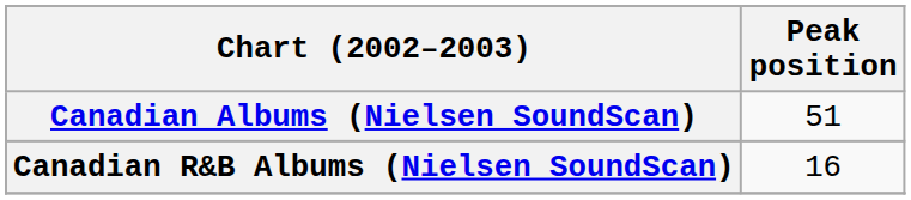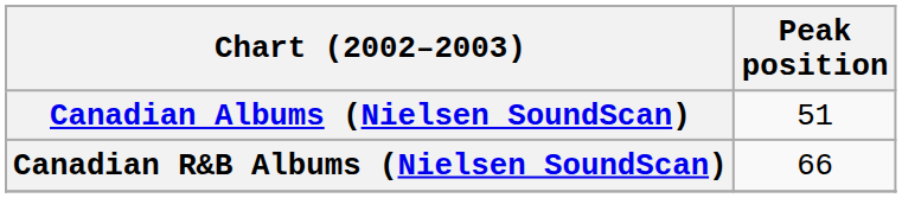Canadian R&B Albums (Nielsen SoundScan) | Peak position: 16 -> 66
